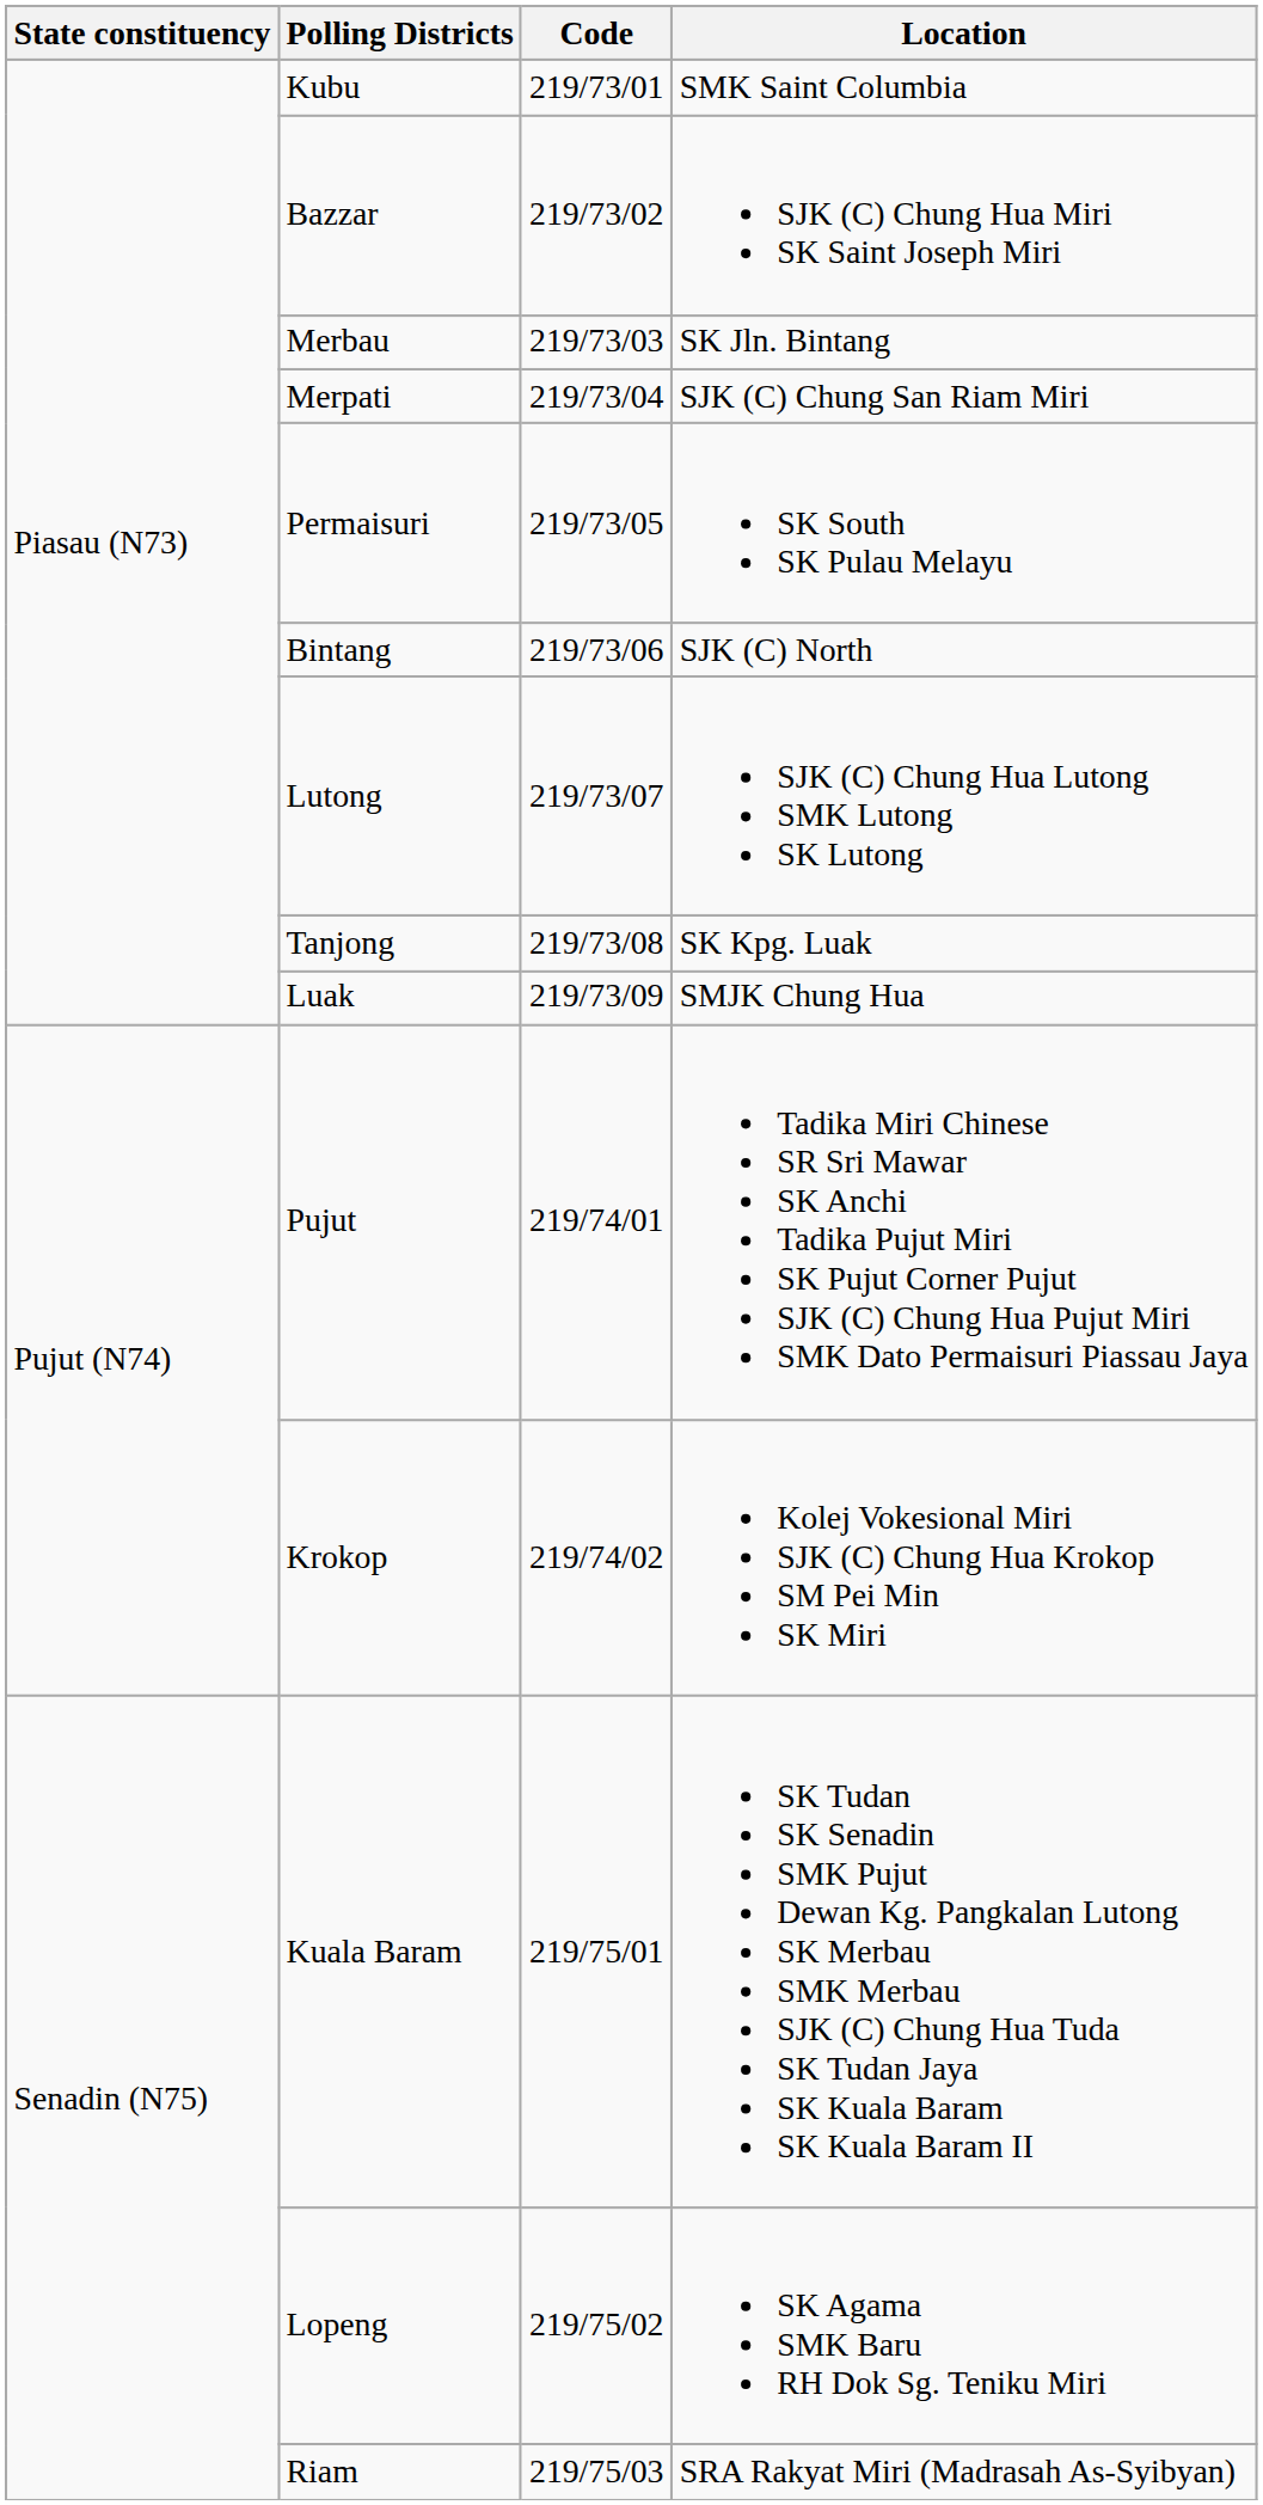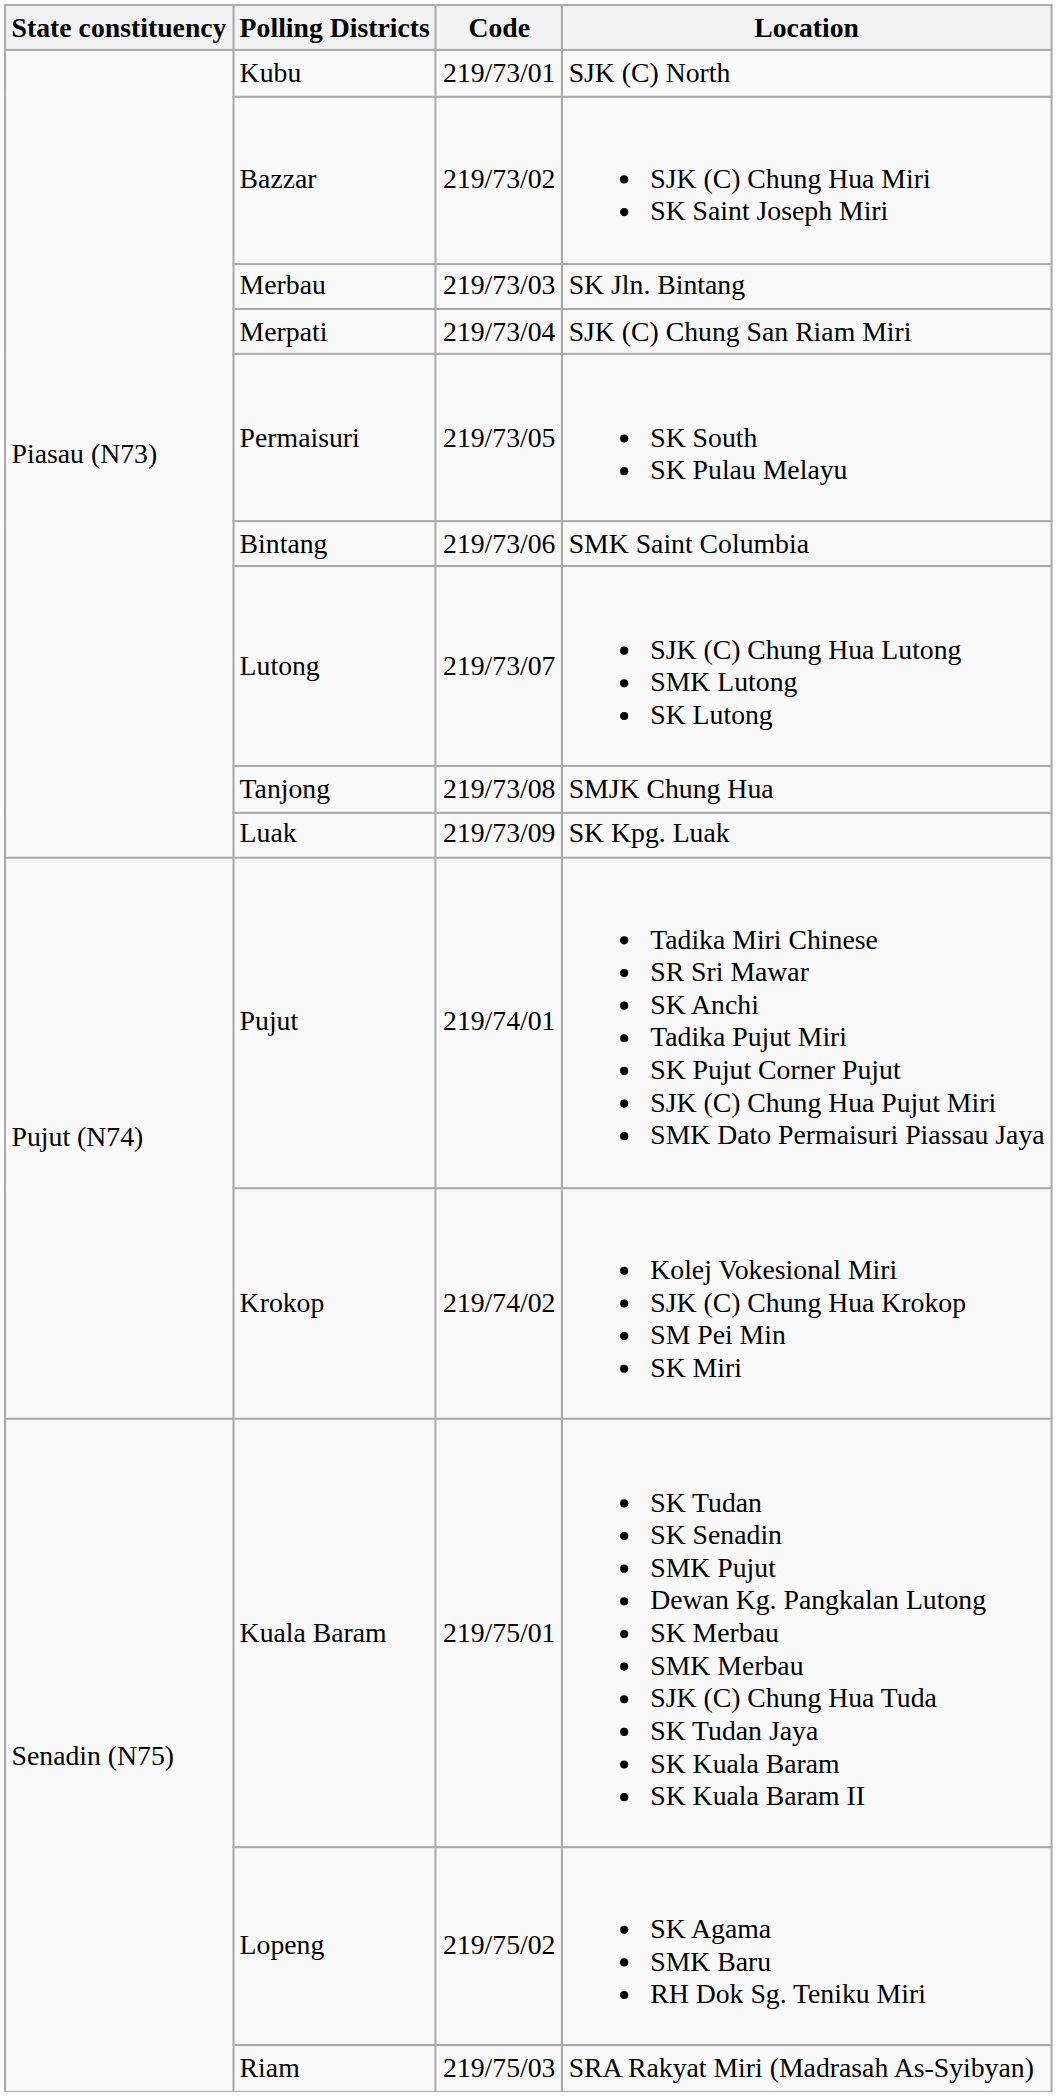Kubu | Location: SMK Saint Columbia -> SJK (C) North
Bintang | Location: SJK (C) North -> SMK Saint Columbia
Tanjong | Location: SK Kpg. Luak -> SMJK Chung Hua
Luak | Location: SMJK Chung Hua -> SK Kpg. Luak
